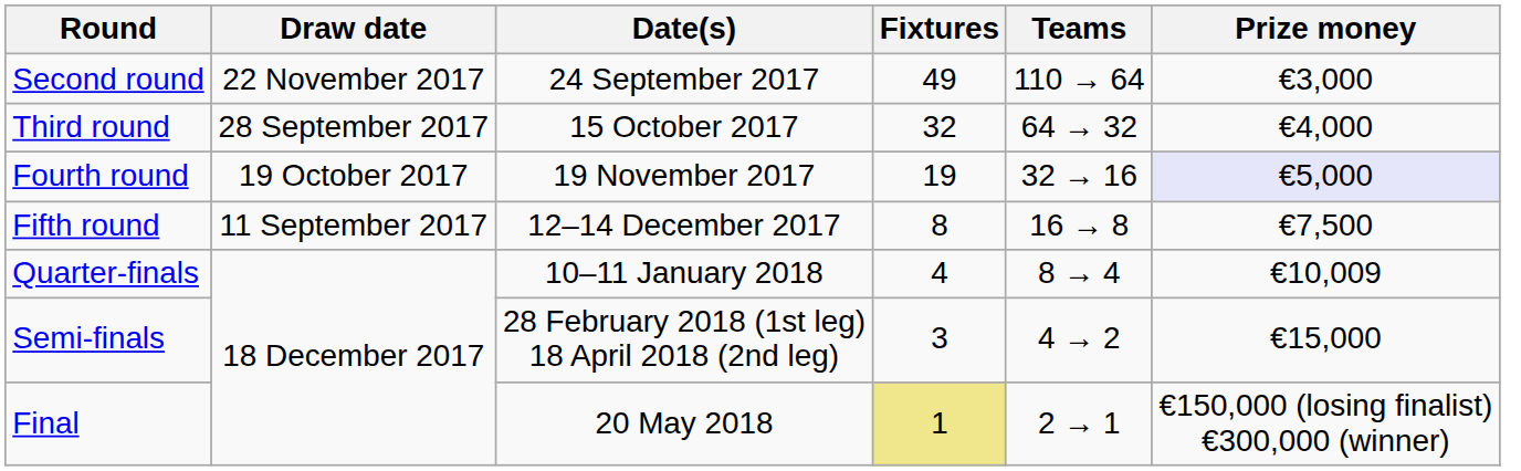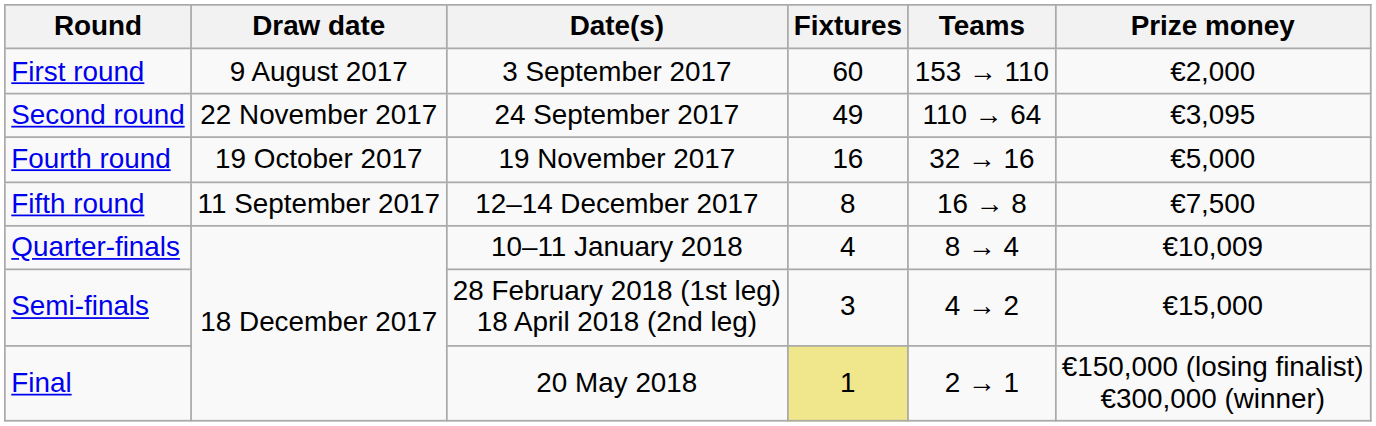+ row: First round | 9 August 2017 | 3 September 2017 | 60 | 153 → 110 | €2,000
Second round | Prize money: €3,000 -> €3,095
- row: Third round | 28 September 2017 | 15 October 2017 | 32 | 64 → 32 | €4,000
Fourth round | Fixtures: 19 -> 16
Fourth round | Prize money: lavender background -> no background
